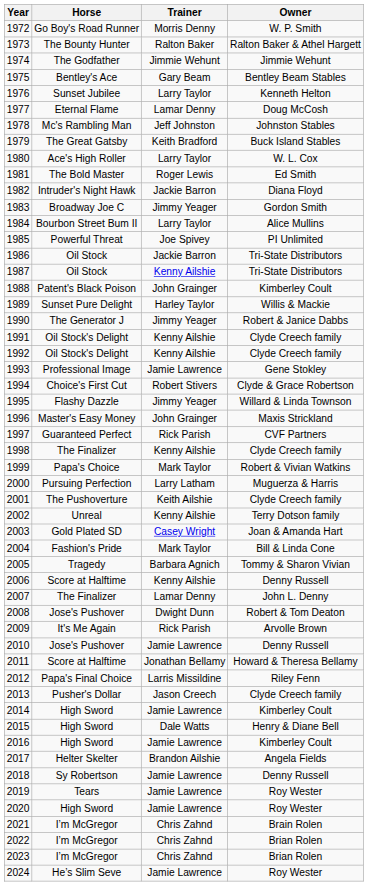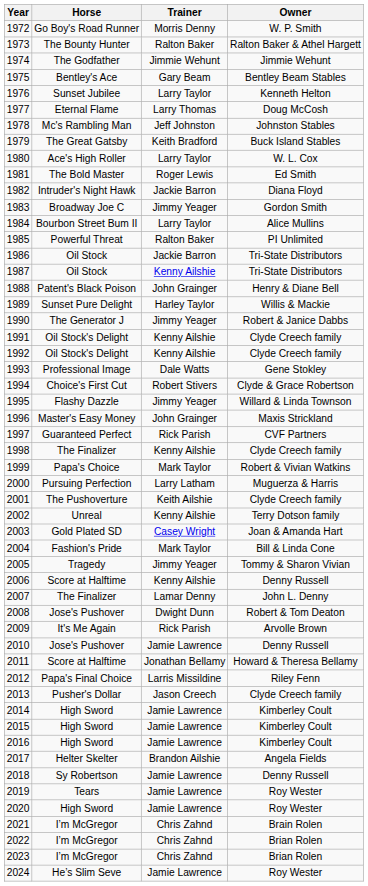1977 | Trainer: Lamar Denny -> Larry Thomas
1985 | Trainer: Joe Spivey -> Ralton Baker
1988 | Owner: Kimberley Coult -> Henry & Diane Bell
1993 | Trainer: Jamie Lawrence -> Dale Watts
2005 | Trainer: Barbara Agnich -> Jimmy Yeager
2015 | Trainer: Dale Watts -> Jamie Lawrence
2015 | Owner: Henry & Diane Bell -> Kimberley Coult
